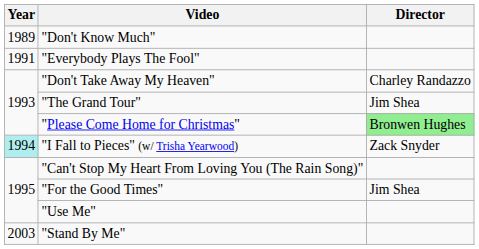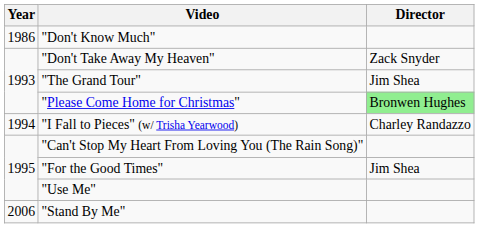"Don't Know Much" | Year: 1989 -> 1986
- row: 1991 | "Everybody Plays The Fool"
"Don't Take Away My Heaven" | Director: Charley Randazzo -> Zack Snyder
"I Fall to Pieces" (w/ Trisha Yearwood) | Year: paleturquoise background -> no background
"I Fall to Pieces" (w/ Trisha Yearwood) | Director: Zack Snyder -> Charley Randazzo
"Stand By Me" | Year: 2003 -> 2006
